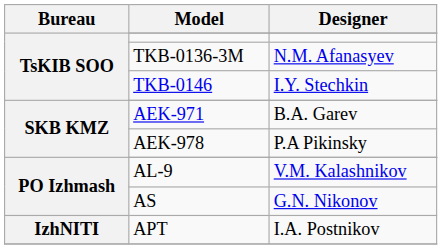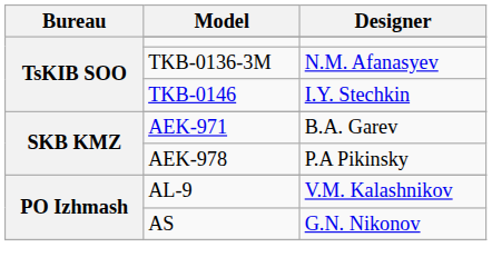- row: IzhNITI | APT | I.A. Postnikov
